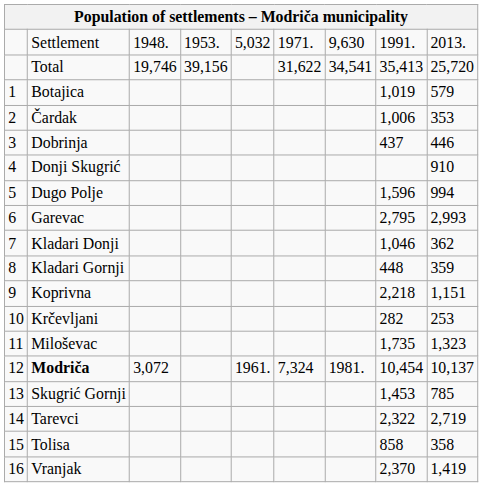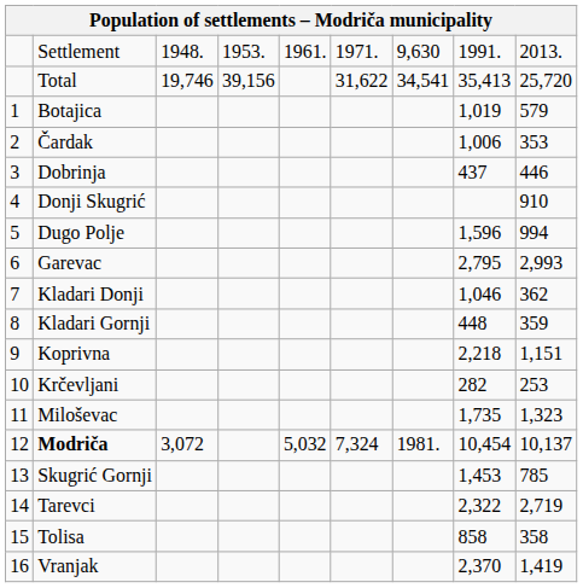Settlement | column 5: 5,032 -> 1961.
Modriča | column 5: 1961. -> 5,032
